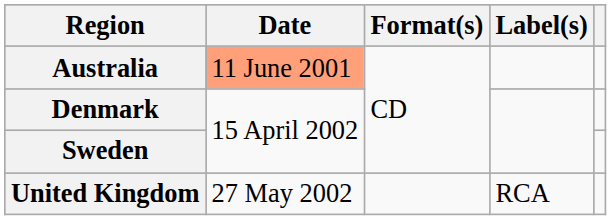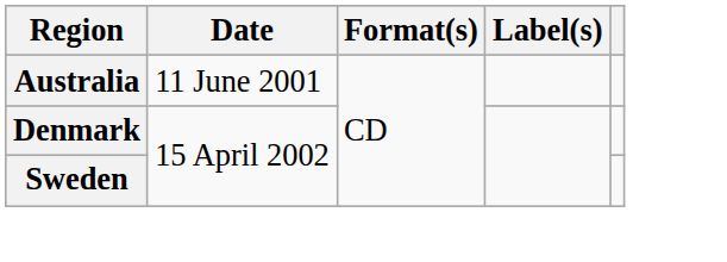Australia | Date: lightsalmon background -> no background
- row: United Kingdom | 27 May 2002 | RCA
